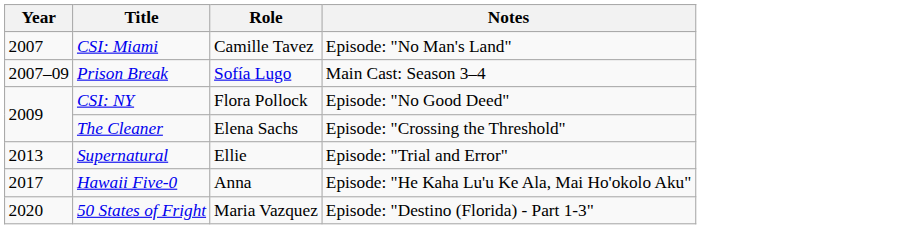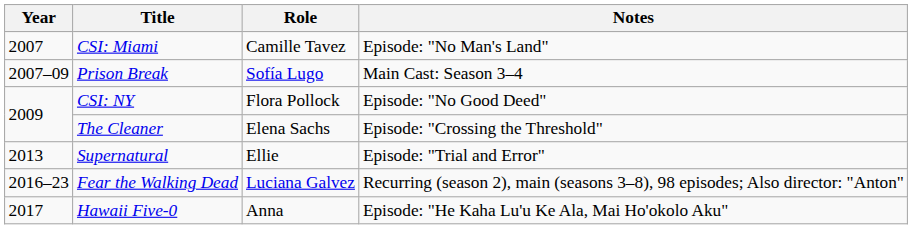+ row: 2016–23 | Fear the Walking Dead | Luciana Galvez | Recurring (season 2), main (seasons 3–8), 98 episodes; Also director: "Anton"
- row: 2020 | 50 States of Fright | Maria Vazquez | Episode: "Destino (Florida) - Part 1-3"
